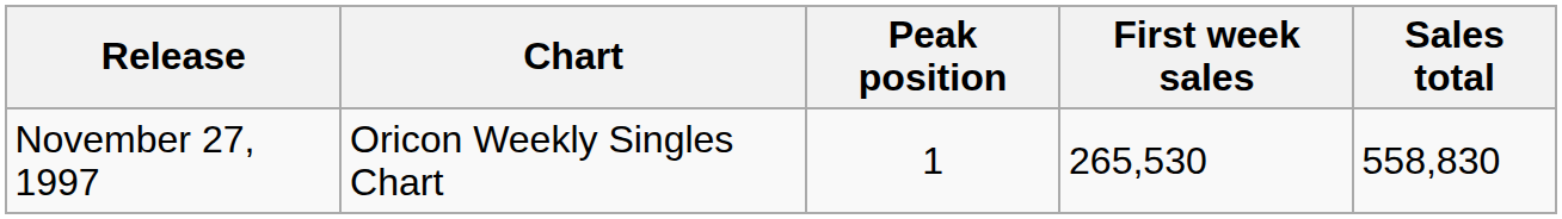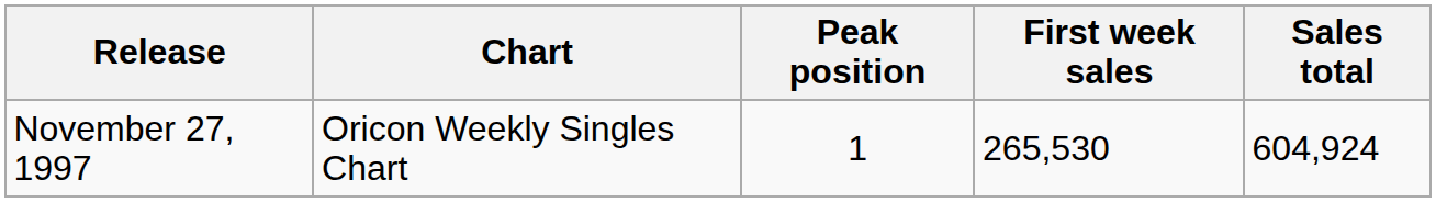November 27, 1997 | Sales total: 558,830 -> 604,924
